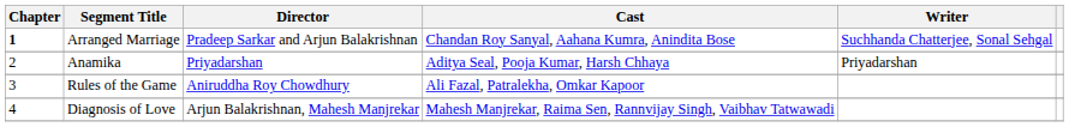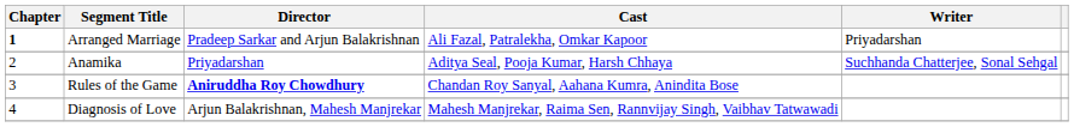Arranged Marriage | Cast: Chandan Roy Sanyal, Aahana Kumra, Anindita Bose -> Ali Fazal, Patralekha, Omkar Kapoor
Arranged Marriage | Writer: Suchhanda Chatterjee, Sonal Sehgal -> Priyadarshan
Anamika | Writer: Priyadarshan -> Suchhanda Chatterjee, Sonal Sehgal
Rules of the Game | Director: normal -> bold
Rules of the Game | Cast: Ali Fazal, Patralekha, Omkar Kapoor -> Chandan Roy Sanyal, Aahana Kumra, Anindita Bose
